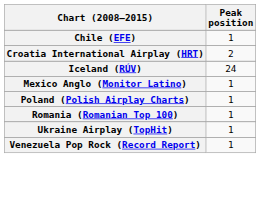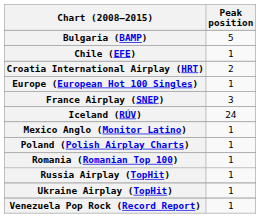+ row: Bulgaria (BAMP) | 5
+ row: Europe (European Hot 100 Singles) | 1
+ row: France Airplay (SNEP) | 3
+ row: Russia Airplay (TopHit) | 1
